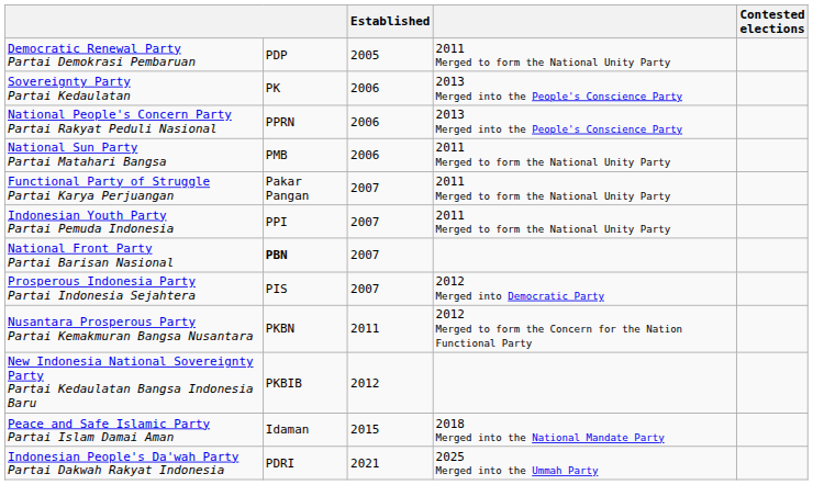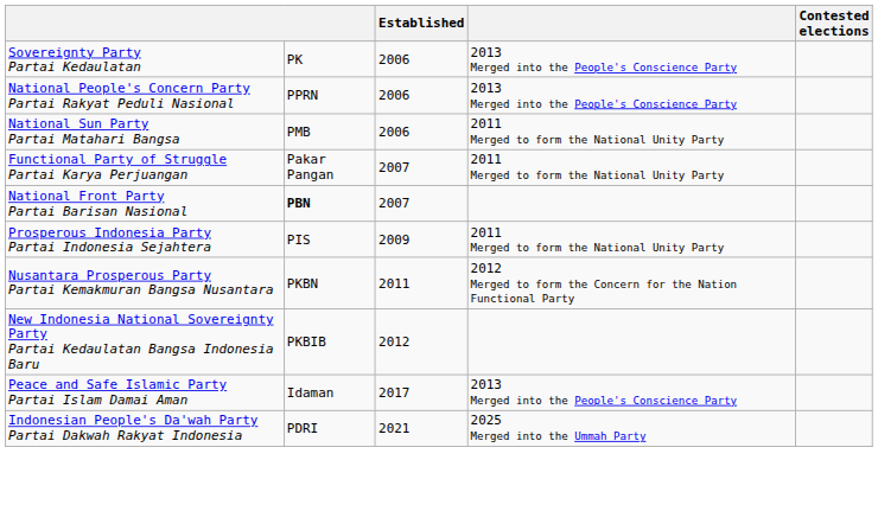- row: Democratic Renewal Party Partai Demokrasi Pembaruan | PDP | 2005 | 2011 Merged to form the National Unity Party
- row: Indonesian Youth Party Partai Pemuda Indonesia | PPI | 2007 | 2011 Merged to form the National Unity Party
Prosperous Indonesia Party Partai Indonesia Sejahtera | Established: 2007 -> 2009
Prosperous Indonesia Party Partai Indonesia Sejahtera | column 4: 2012 Merged into Democratic Party -> 2011 Merged to form the National Unity Party
Peace and Safe Islamic Party Partai Islam Damai Aman | Established: 2015 -> 2017
Peace and Safe Islamic Party Partai Islam Damai Aman | column 4: 2018 Merged into the National Mandate Party -> 2013 Merged into the People's Conscience Party
